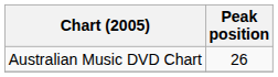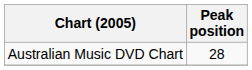Australian Music DVD Chart | Peak position: 26 -> 28
